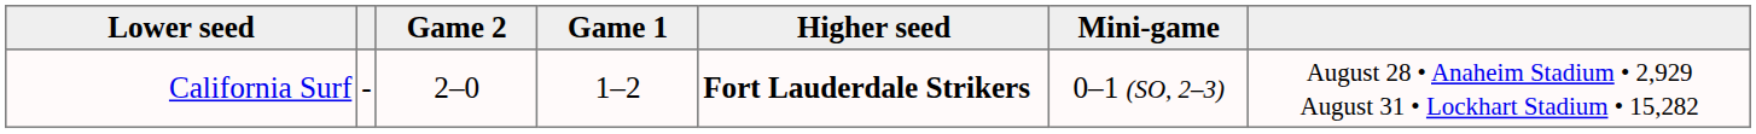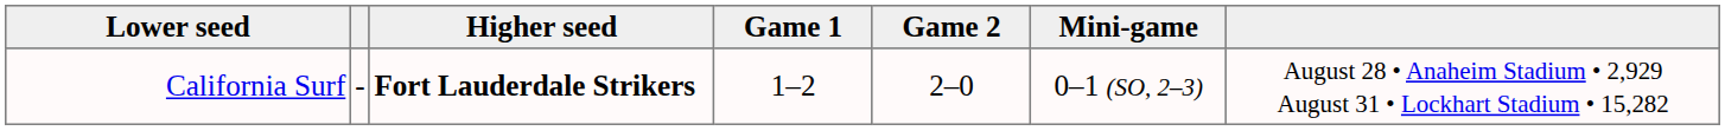columns swapped: Higher seed <-> Game 2
